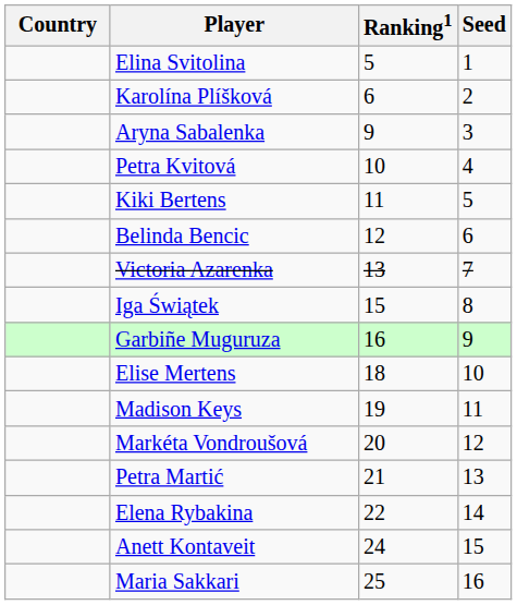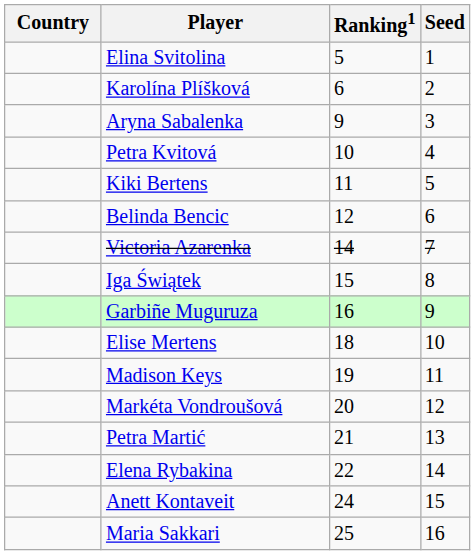Victoria Azarenka | Ranking1: 13 -> 14
